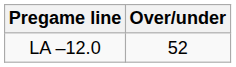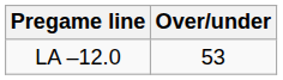LA –12.0 | Over/under: 52 -> 53
